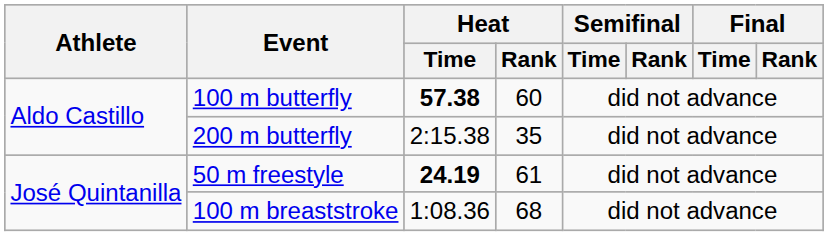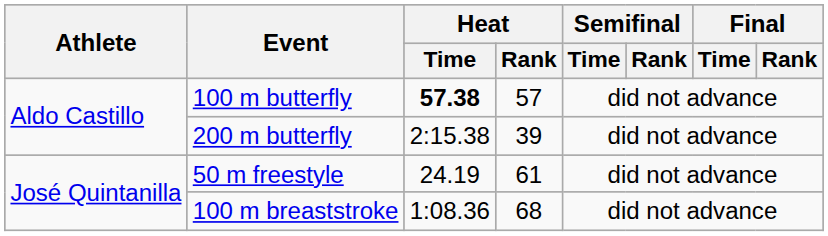100 m butterfly | Heat / Rank: 60 -> 57
200 m butterfly | Heat / Rank: 35 -> 39
50 m freestyle | Heat / Time: bold -> normal
